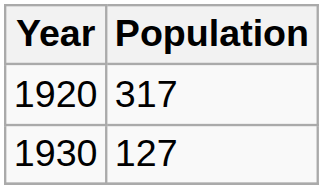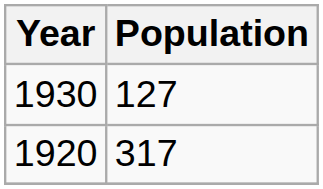rows swapped: 1920 <-> 1930
